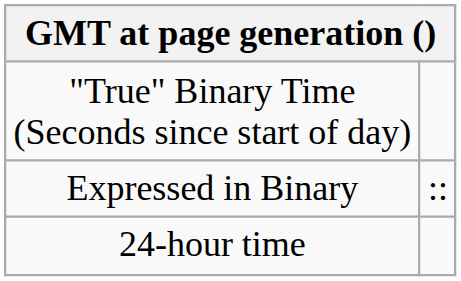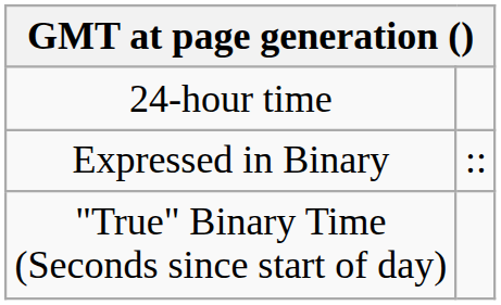rows swapped: 24-hour time <-> "True" Binary Time (Seconds since start of day)
